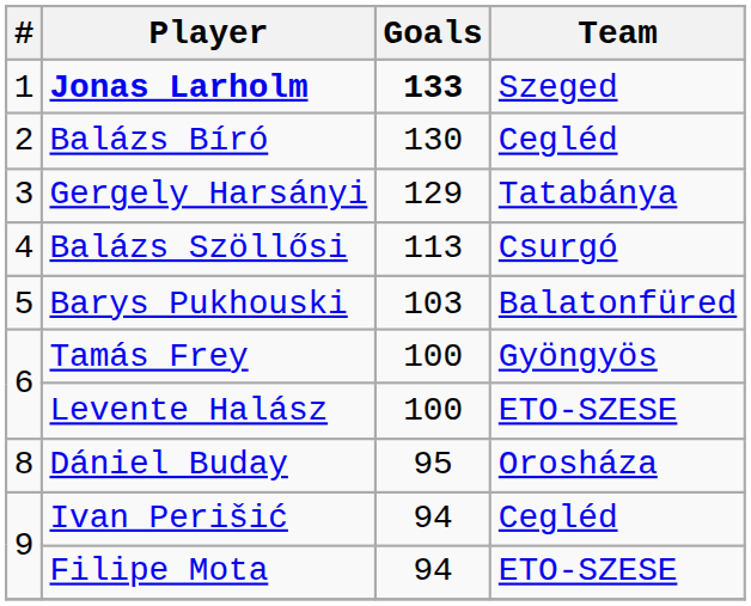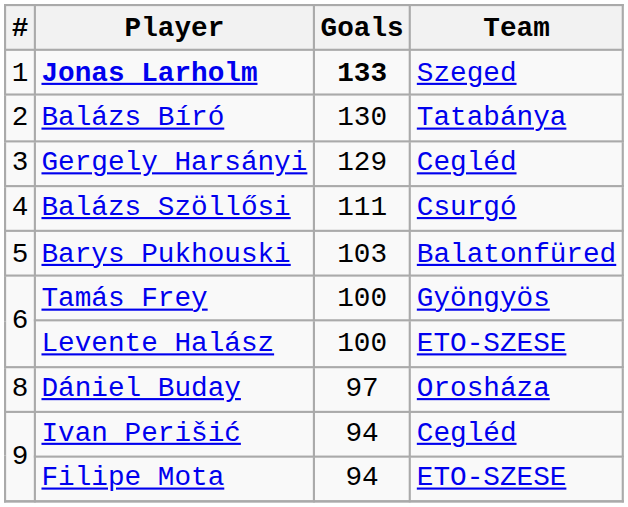Balázs Bíró | Team: Cegléd -> Tatabánya
Gergely Harsányi | Team: Tatabánya -> Cegléd
Balázs Szöllősi | Goals: 113 -> 111
Dániel Buday | Goals: 95 -> 97
